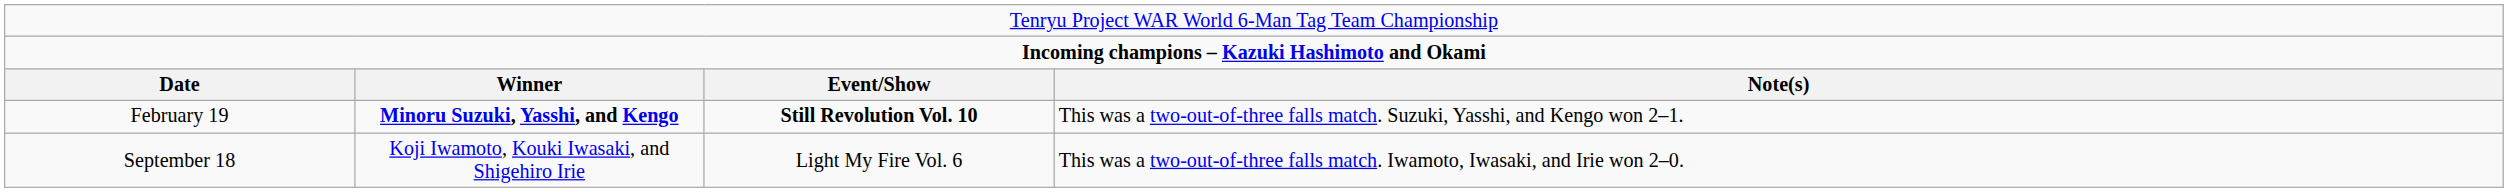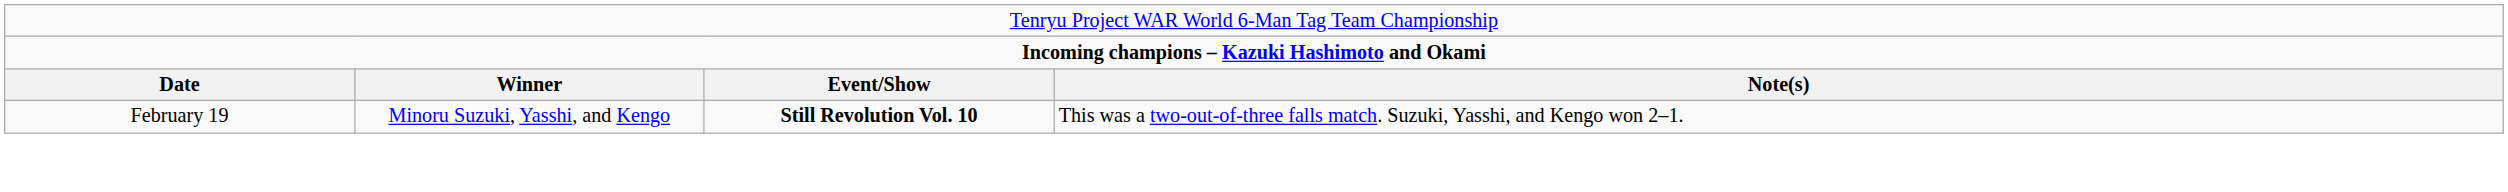February 19 | column 2: bold -> normal
- row: September 18 | Koji Iwamoto, Kouki Iwasaki, and Shigehiro Irie | Light My Fire Vol. 6 | This was a two-out-of-three falls match. Iwamoto, Iwasaki, and Irie won 2–0.
